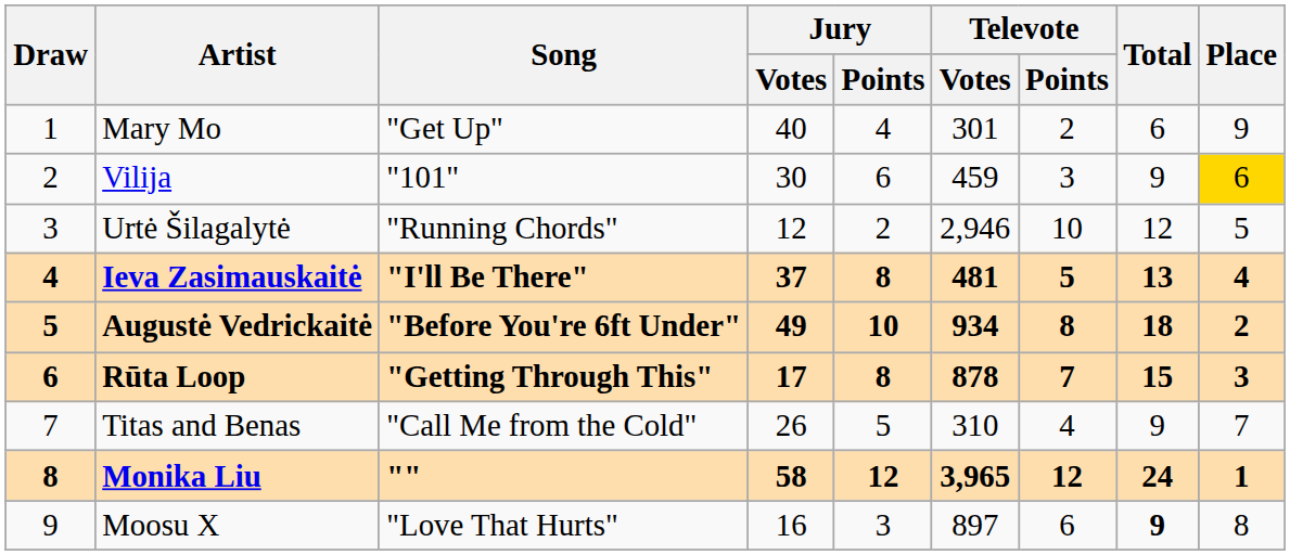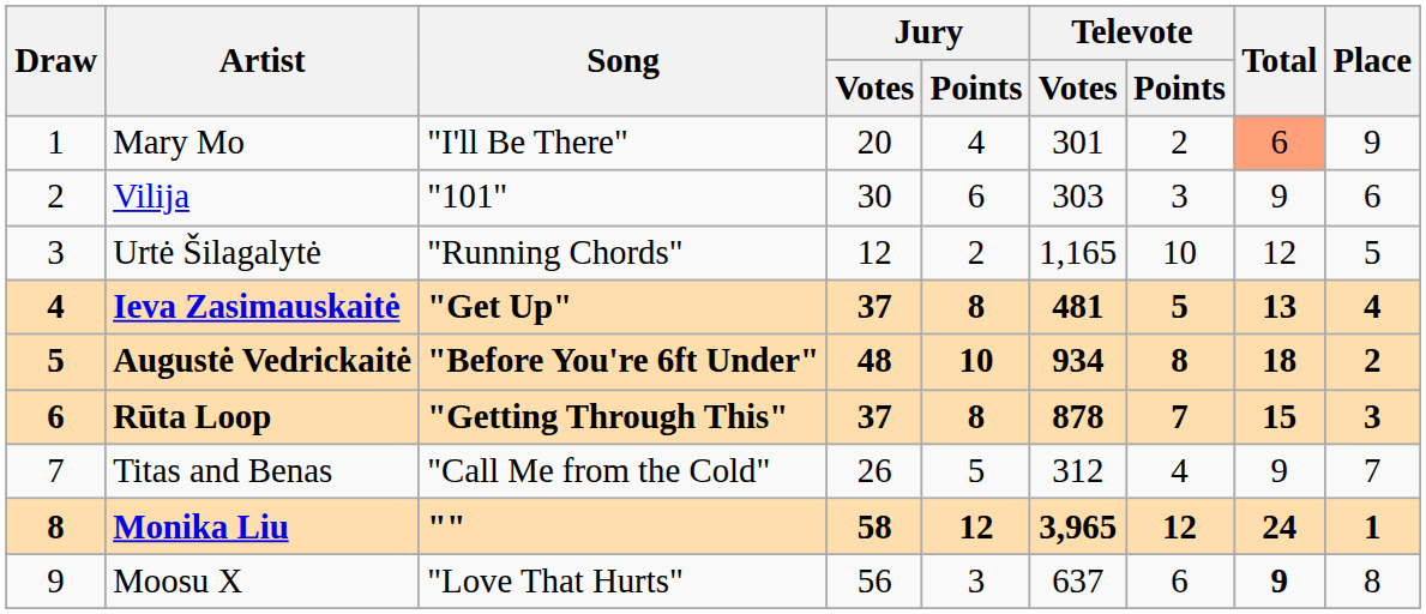Mary Mo | Song: "Get Up" -> "I'll Be There"
Mary Mo | Jury / Votes: 40 -> 20
Mary Mo | Total: no background -> lightsalmon background
Vilija | Televote / Votes: 459 -> 303
Vilija | Place: gold background -> no background
Urtė Šilagalytė | Televote / Votes: 2,946 -> 1,165
Ieva Zasimauskaitė | Song: "I'll Be There" -> "Get Up"
Augustė Vedrickaitė | Jury / Votes: 49 -> 48
Rūta Loop | Jury / Votes: 17 -> 37
Titas and Benas | Televote / Votes: 310 -> 312
Moosu X | Jury / Votes: 16 -> 56
Moosu X | Televote / Votes: 897 -> 637
